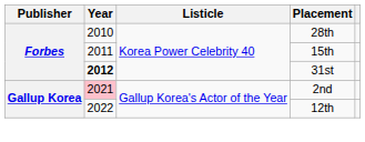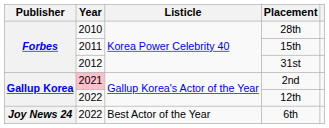31st | Year: bold -> normal
+ row: Joy News 24 | 2022 | Best Actor of the Year | 6th
